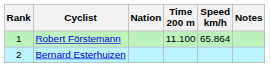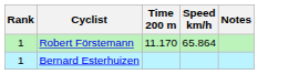- column: Nation
Robert Förstemann | Time 200 m: 11.100 -> 11.170
Bernard Esterhuizen | Rank: 2 -> 1
